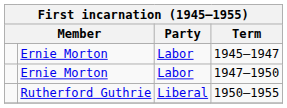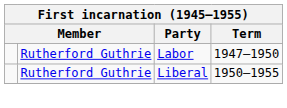- row: Ernie Morton | Labor | 1945–1947
1947–1950 | column 2: Ernie Morton -> Rutherford Guthrie
